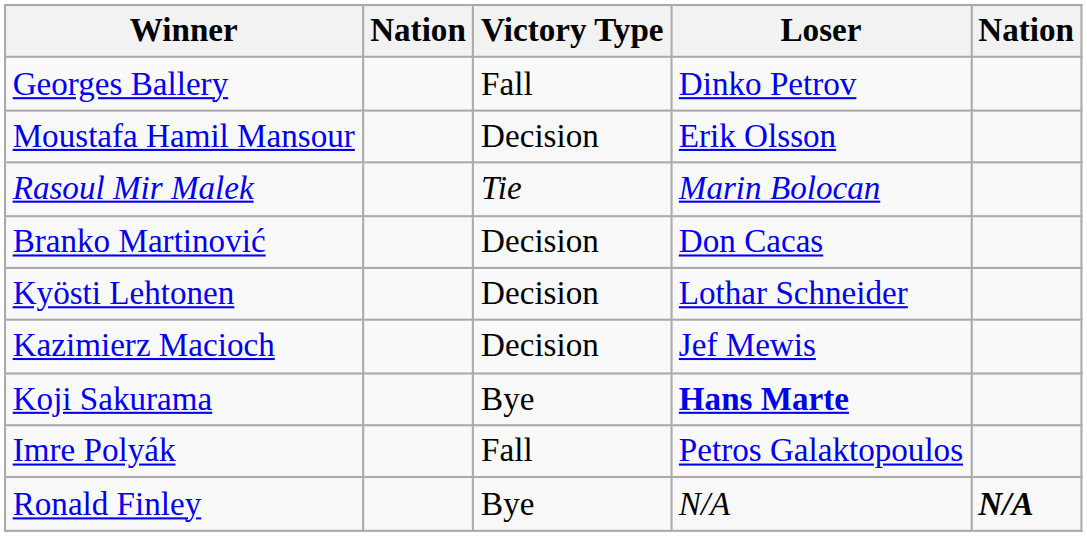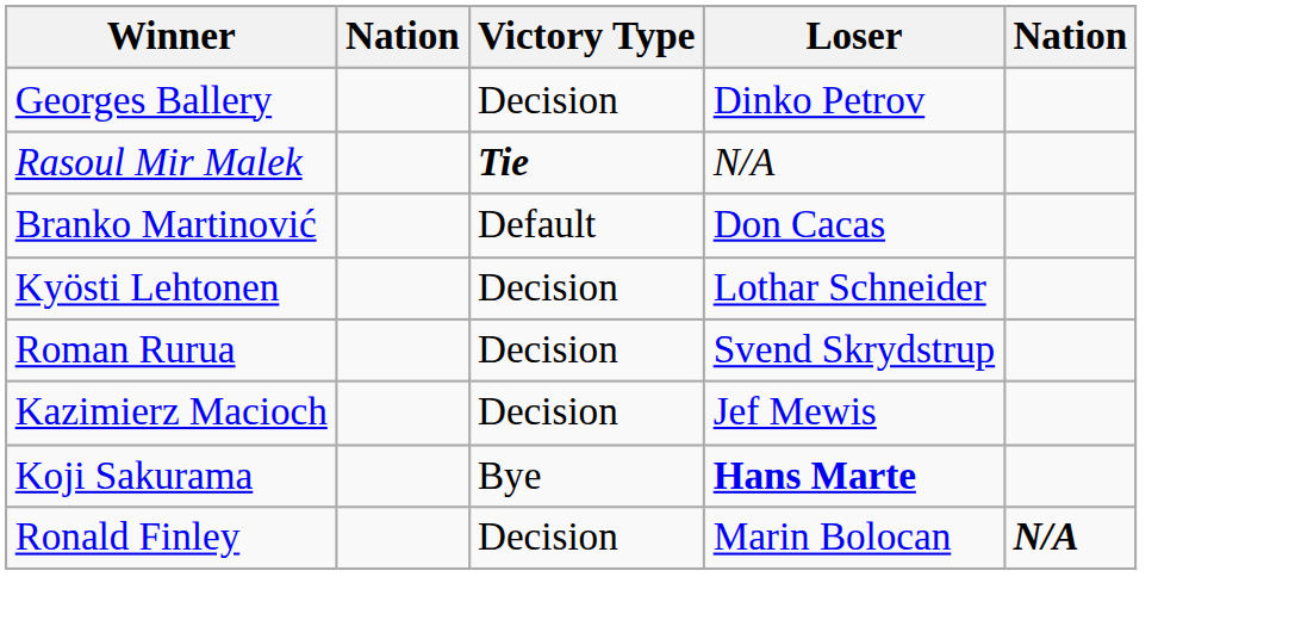Georges Ballery | Victory Type: Fall -> Decision
- row: Moustafa Hamil Mansour | Decision | Erik Olsson
Rasoul Mir Malek | Victory Type: normal -> bold
Rasoul Mir Malek | Loser: Marin Bolocan -> N/A
Branko Martinović | Victory Type: Decision -> Default
+ row: Roman Rurua | Decision | Svend Skrydstrup
- row: Imre Polyák | Fall | Petros Galaktopoulos
Ronald Finley | Victory Type: Bye -> Decision
Ronald Finley | Loser: N/A -> Marin Bolocan
